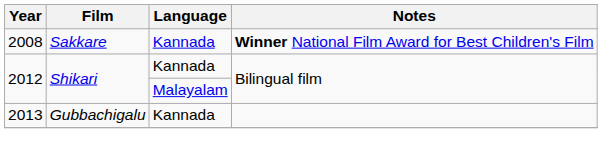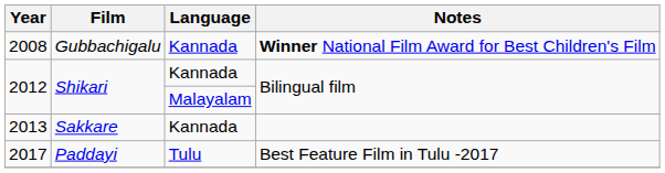2008 | Film: Sakkare -> Gubbachigalu
2013 | Film: Gubbachigalu -> Sakkare
+ row: 2017 | Paddayi | Tulu | Best Feature Film in Tulu -2017
